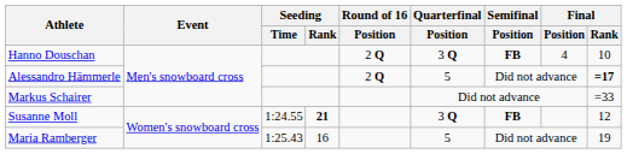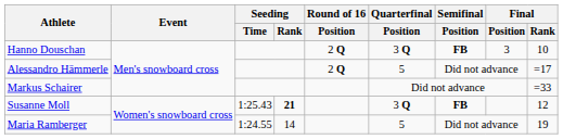Hanno Douschan | Final / Position: 4 -> 3
Alessandro Hämmerle | Final / Rank: bold -> normal
Susanne Moll | Seeding / Time: 1:24.55 -> 1:25.43
Maria Ramberger | Seeding / Time: 1:25.43 -> 1:24.55
Maria Ramberger | Seeding / Rank: 16 -> 14
